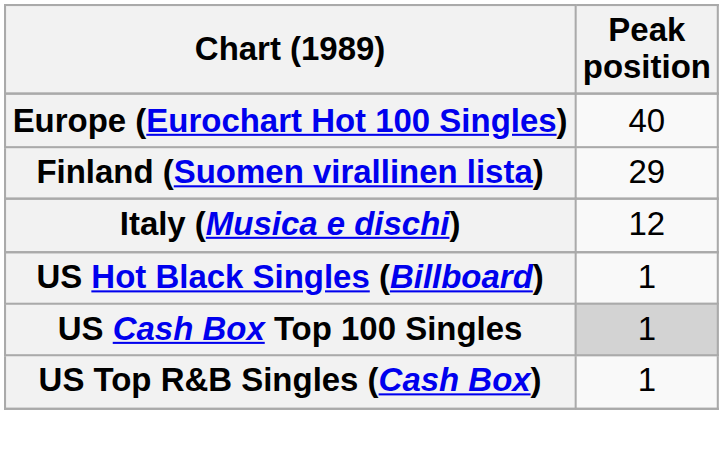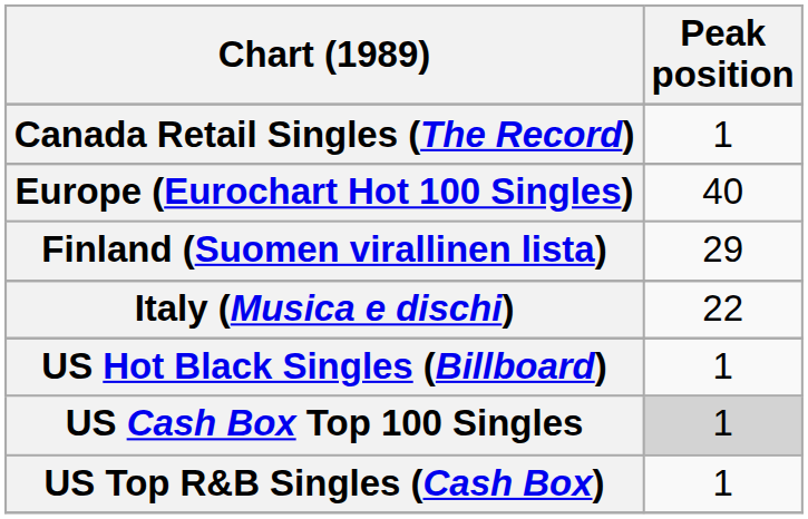+ row: Canada Retail Singles (The Record) | 1
Italy (Musica e dischi) | Peak position: 12 -> 22
